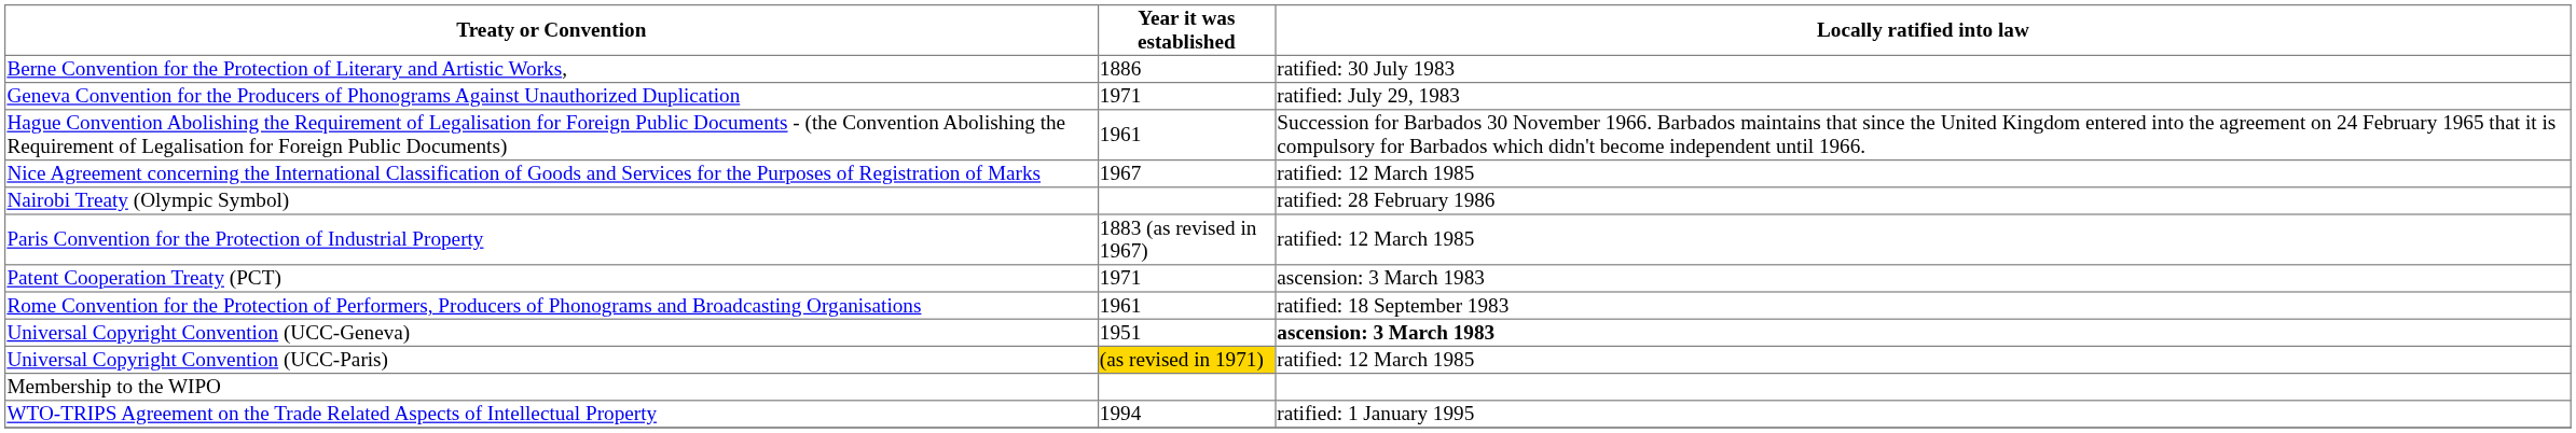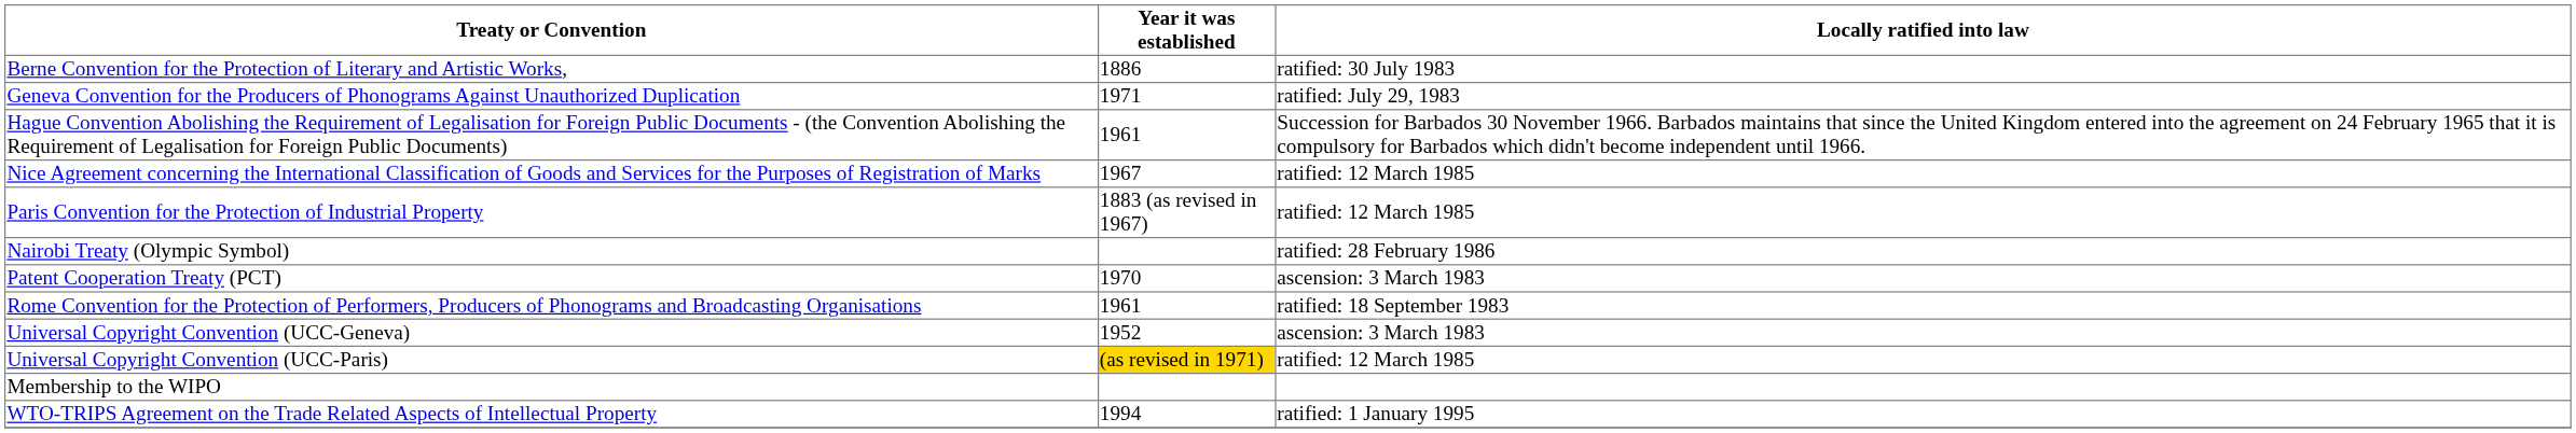rows swapped: Nairobi Treaty (Olympic Symbol) <-> Paris Convention for the Protection of Industrial Property
Patent Cooperation Treaty (PCT) | Year it was established: 1971 -> 1970
Universal Copyright Convention (UCC-Geneva) | Year it was established: 1951 -> 1952
Universal Copyright Convention (UCC-Geneva) | Locally ratified into law: bold -> normal
